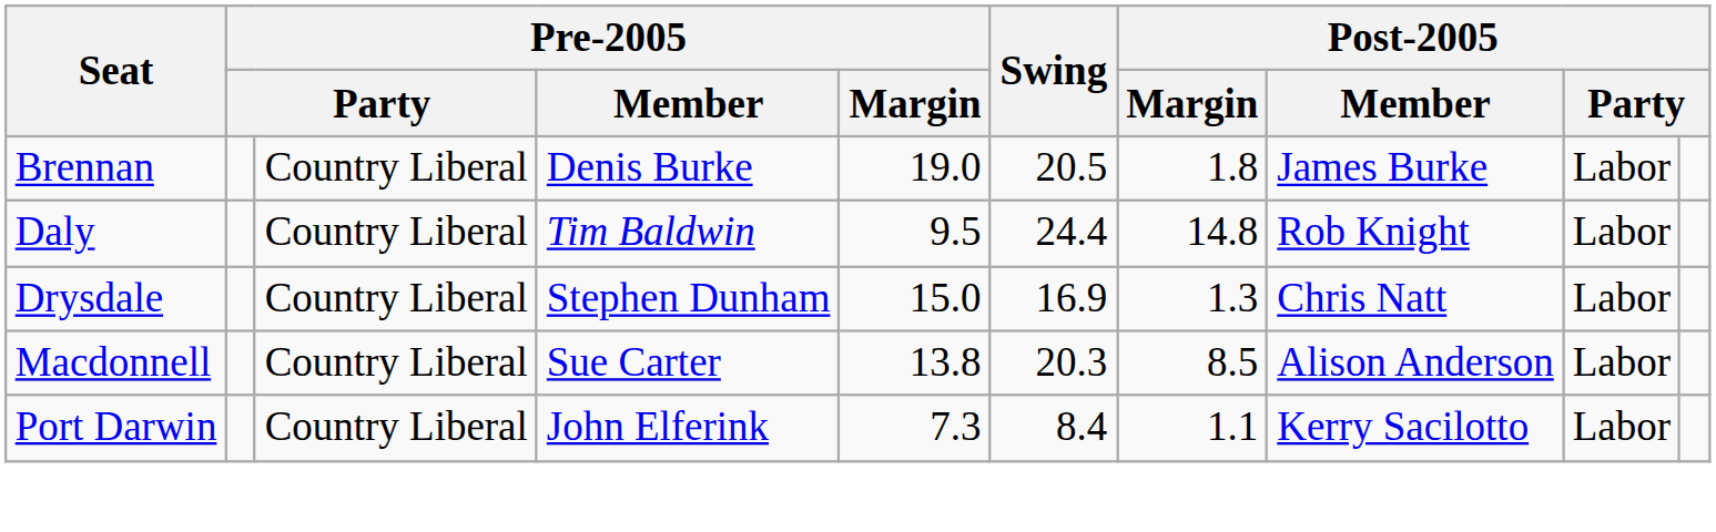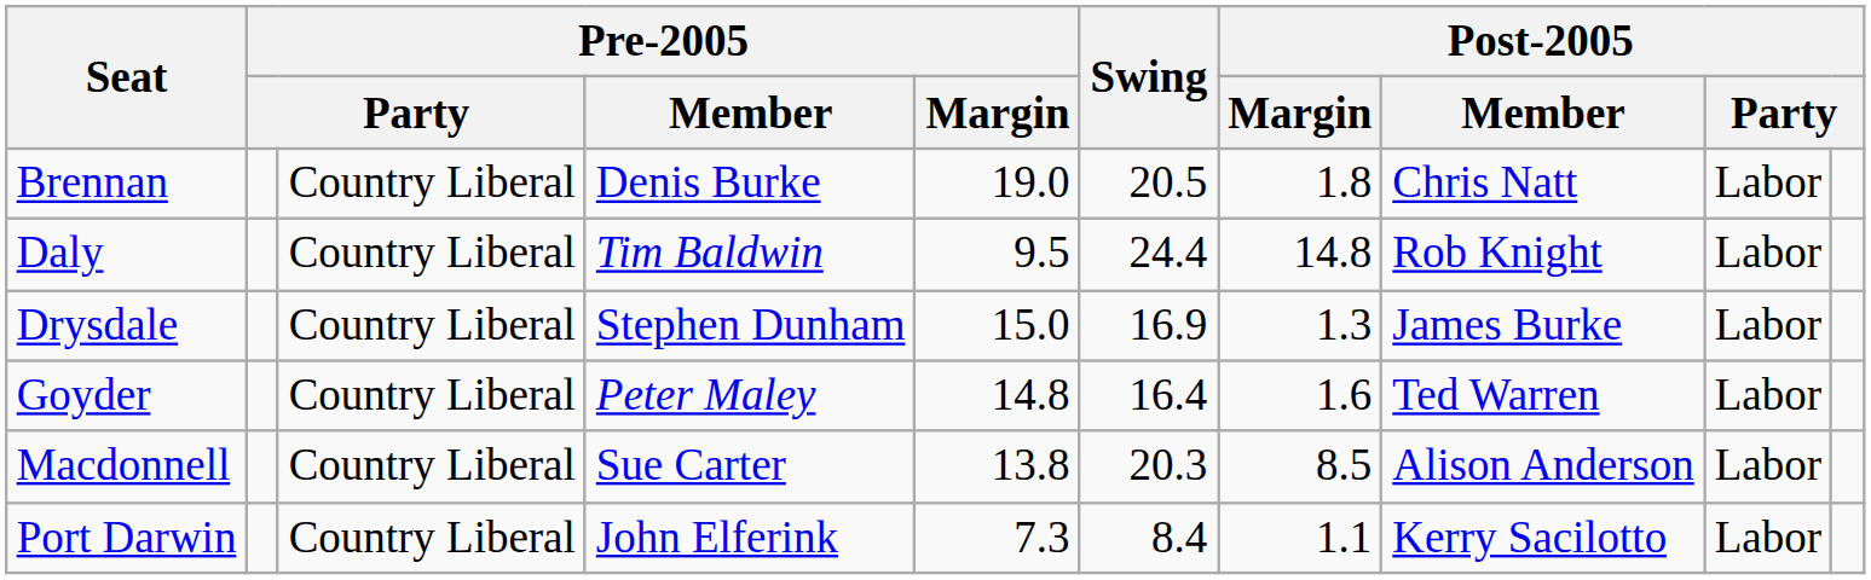Brennan | Post-2005 / Member: James Burke -> Chris Natt
Drysdale | Post-2005 / Member: Chris Natt -> James Burke
+ row: Goyder | Country Liberal | Peter Maley | 14.8 | 16.4 | 1.6 | Ted Warren | Labor
